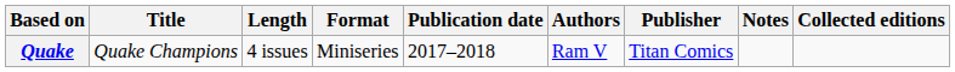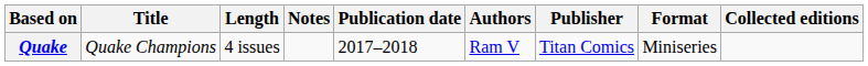columns swapped: Format <-> Notes
